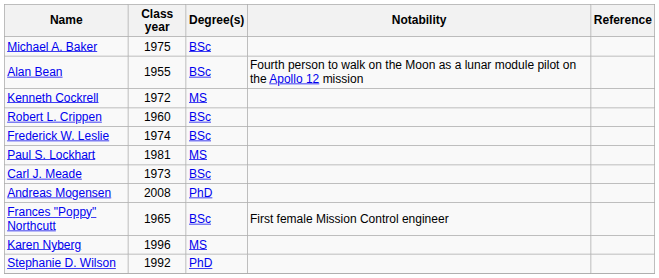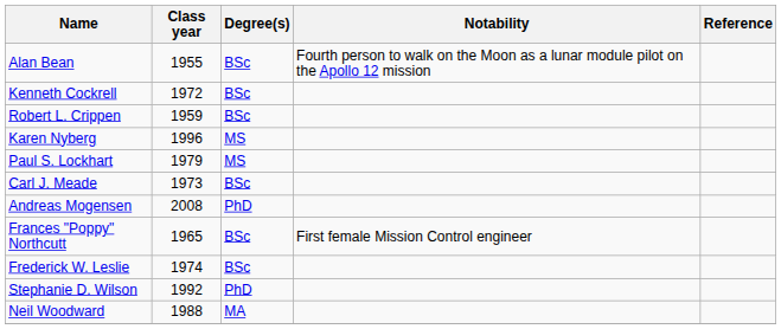- row: Michael A. Baker | 1975 | BSc
Kenneth Cockrell | Degree(s): MS -> BSc
Robert L. Crippen | Class year: 1960 -> 1959
rows swapped: Frederick W. Leslie <-> Karen Nyberg
Paul S. Lockhart | Class year: 1981 -> 1979
+ row: Neil Woodward | 1988 | MA
